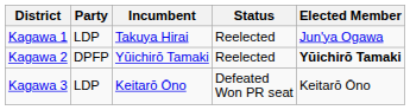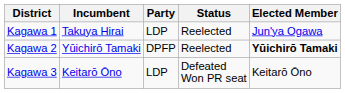columns swapped: Incumbent <-> Party
